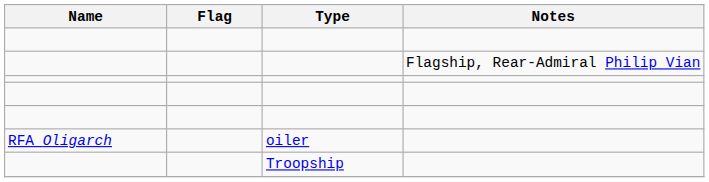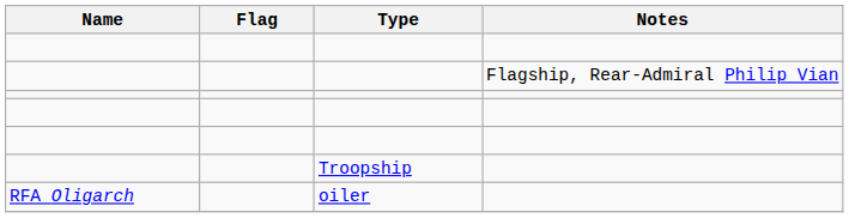rows swapped: Troopship <-> oiler
